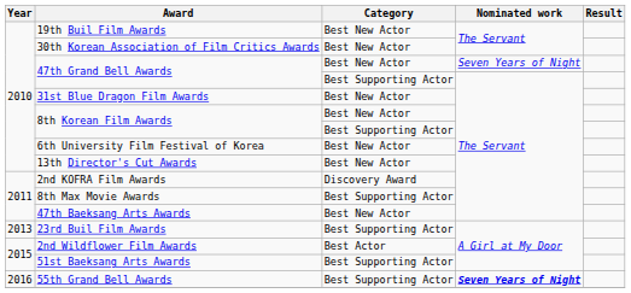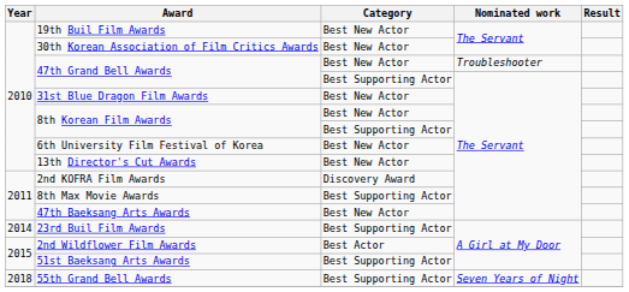47th Grand Bell Awards / Best New Actor | Nominated work: Seven Years of Night -> Troubleshooter
23rd Buil Film Awards | Year: 2013 -> 2014
55th Grand Bell Awards | Year: 2016 -> 2018
55th Grand Bell Awards | Nominated work: bold -> normal
